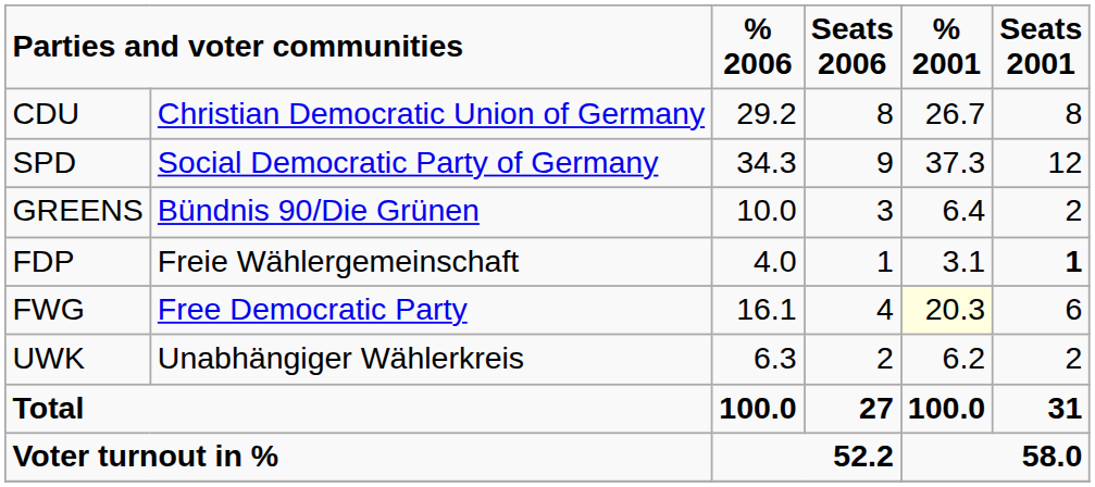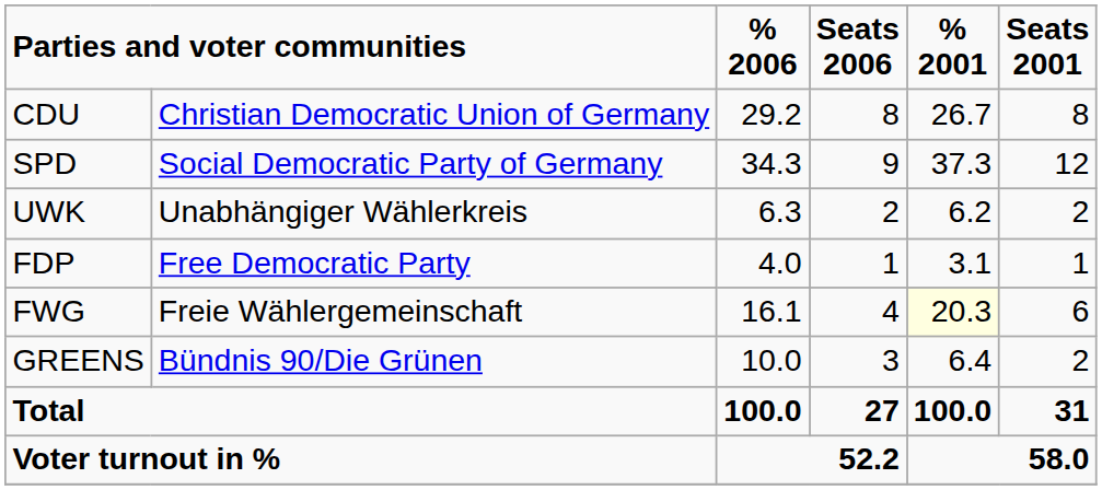rows swapped: GREENS <-> UWK
FDP | column 2: Freie Wählergemeinschaft -> Free Democratic Party
FDP | Seats 2001: bold -> normal
FWG | column 2: Free Democratic Party -> Freie Wählergemeinschaft
